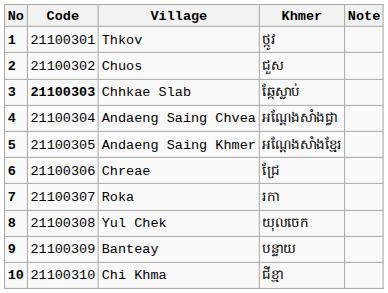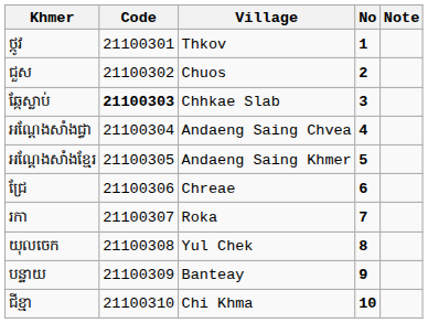columns swapped: No <-> Khmer
